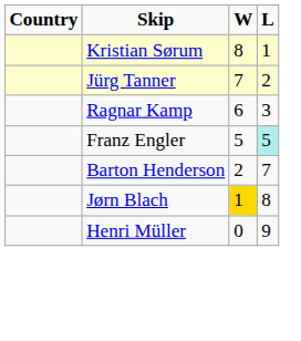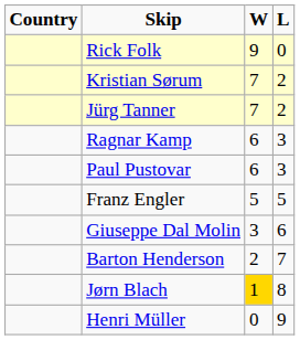+ row: Rick Folk | 9 | 0
Kristian Sørum | W: 8 -> 7
Kristian Sørum | L: 1 -> 2
+ row: Paul Pustovar | 6 | 3
Franz Engler | L: paleturquoise background -> no background
+ row: Giuseppe Dal Molin | 3 | 6
